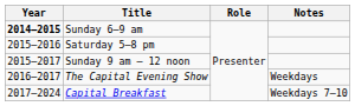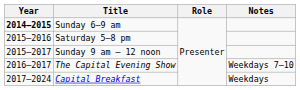The Capital Evening Show | Notes: Weekdays -> Weekdays 7–10
Capital Breakfast | Notes: Weekdays 7–10 -> Weekdays
